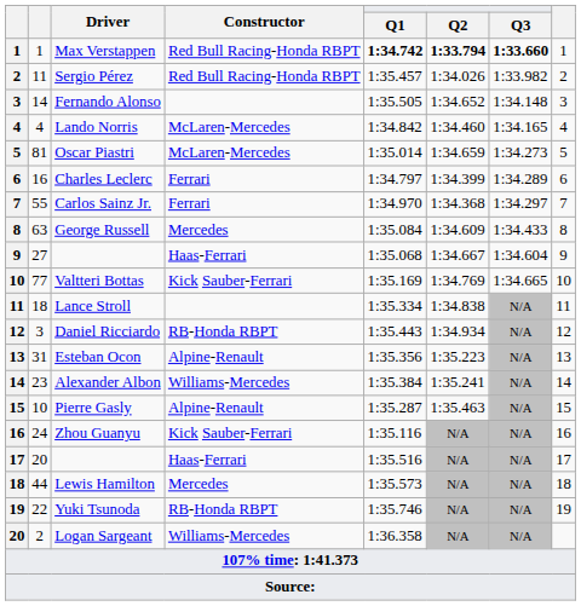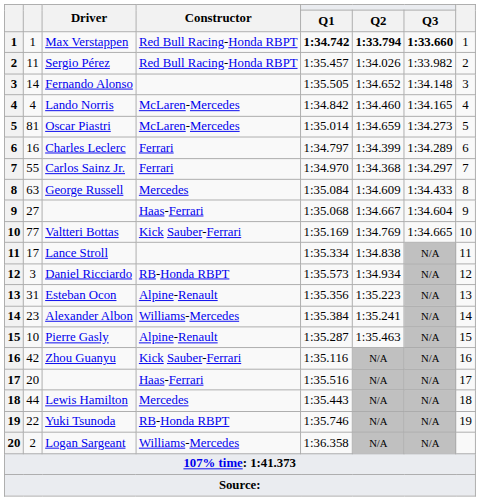Lance Stroll | column 2: 18 -> 17
Daniel Ricciardo | Q1: 1:35.443 -> 1:35.573
Zhou Guanyu | column 2: 24 -> 42
Lewis Hamilton | Q1: 1:35.573 -> 1:35.443
